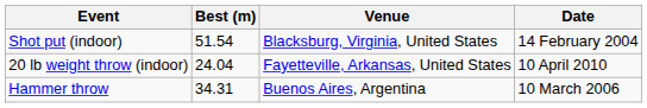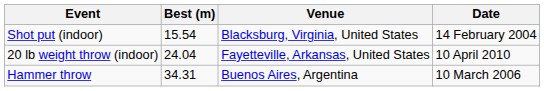Shot put (indoor) | Best (m): 51.54 -> 15.54
